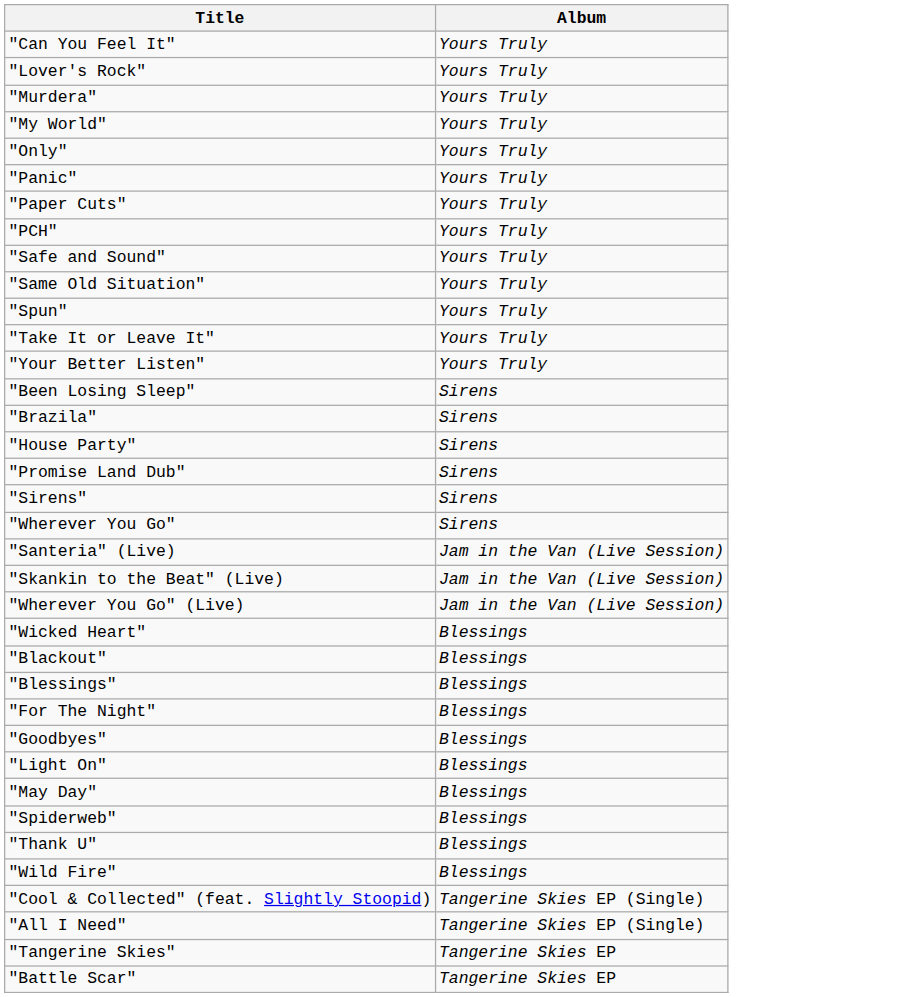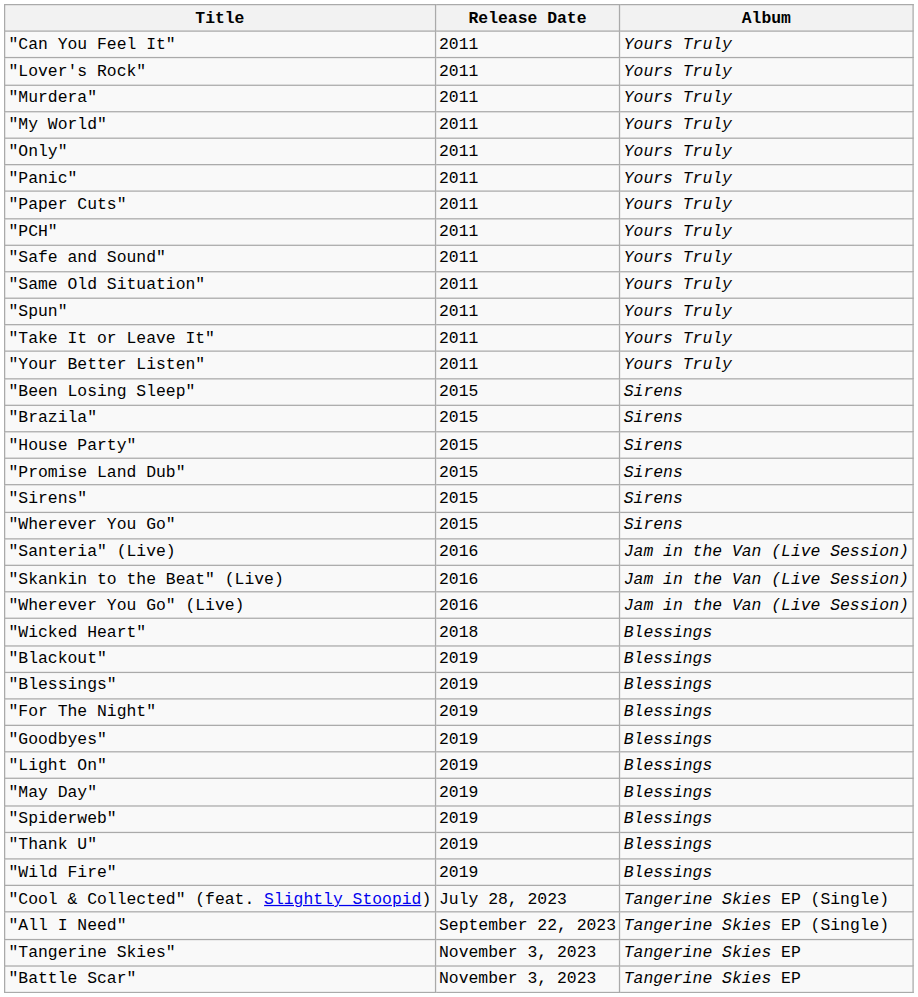+ column: Release Date | 2011 | 2011 | 2011 | 2011 | 2011 | 2011 | 2011 | 2011 | 2011 | 2011 | 2011 | 2011 | 2011 | 2015 | 2015 | 2015 | 2015 | 2015 | 2015 | 2016 | 2016 | 2016 | 2018 | 2019 | 2019 | 2019 | 2019 | 2019 | 2019 | 2019 | 2019 | 2019 | July 28, 2023 | September 22, 2023 | November 3, 2023 | November 3, 2023
